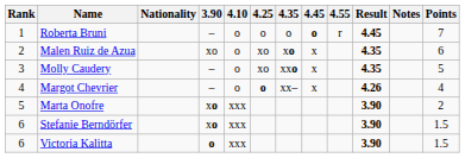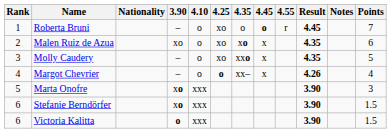Roberta Bruni | 4.25: o -> xo
Marta Onofre | Points: 2 -> 3
